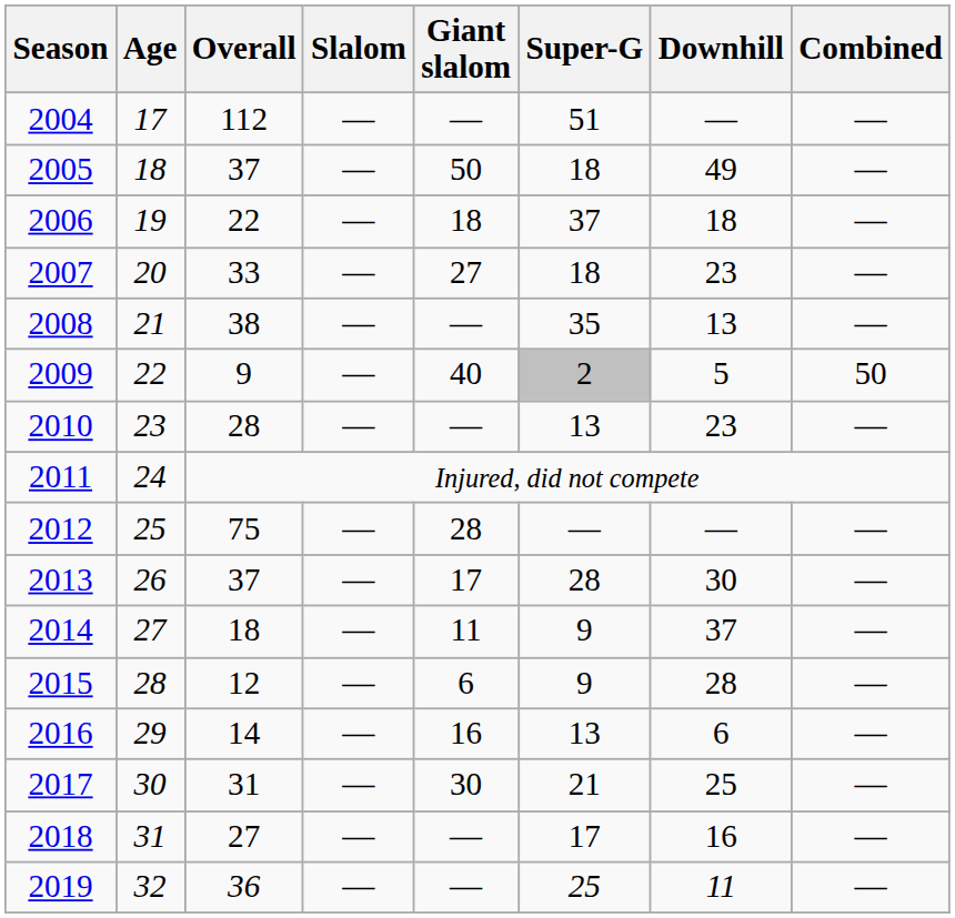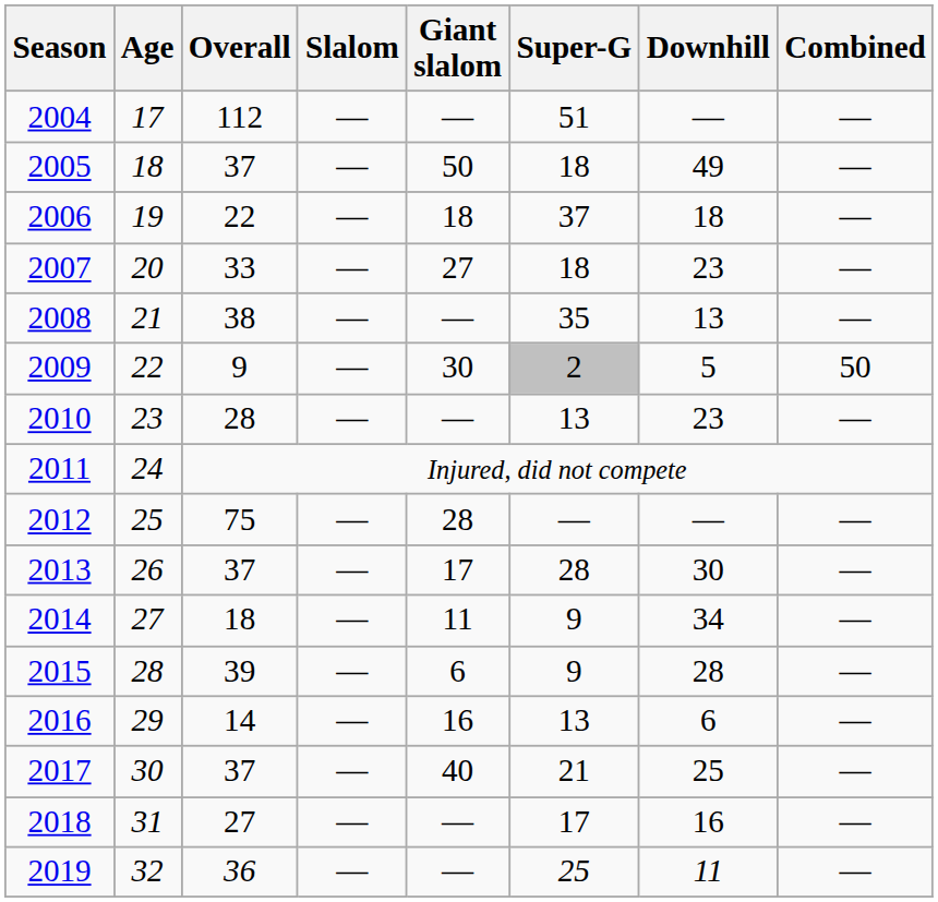2009 | Giant slalom: 40 -> 30
2014 | Downhill: 37 -> 34
2015 | Overall: 12 -> 39
2017 | Overall: 31 -> 37
2017 | Giant slalom: 30 -> 40
